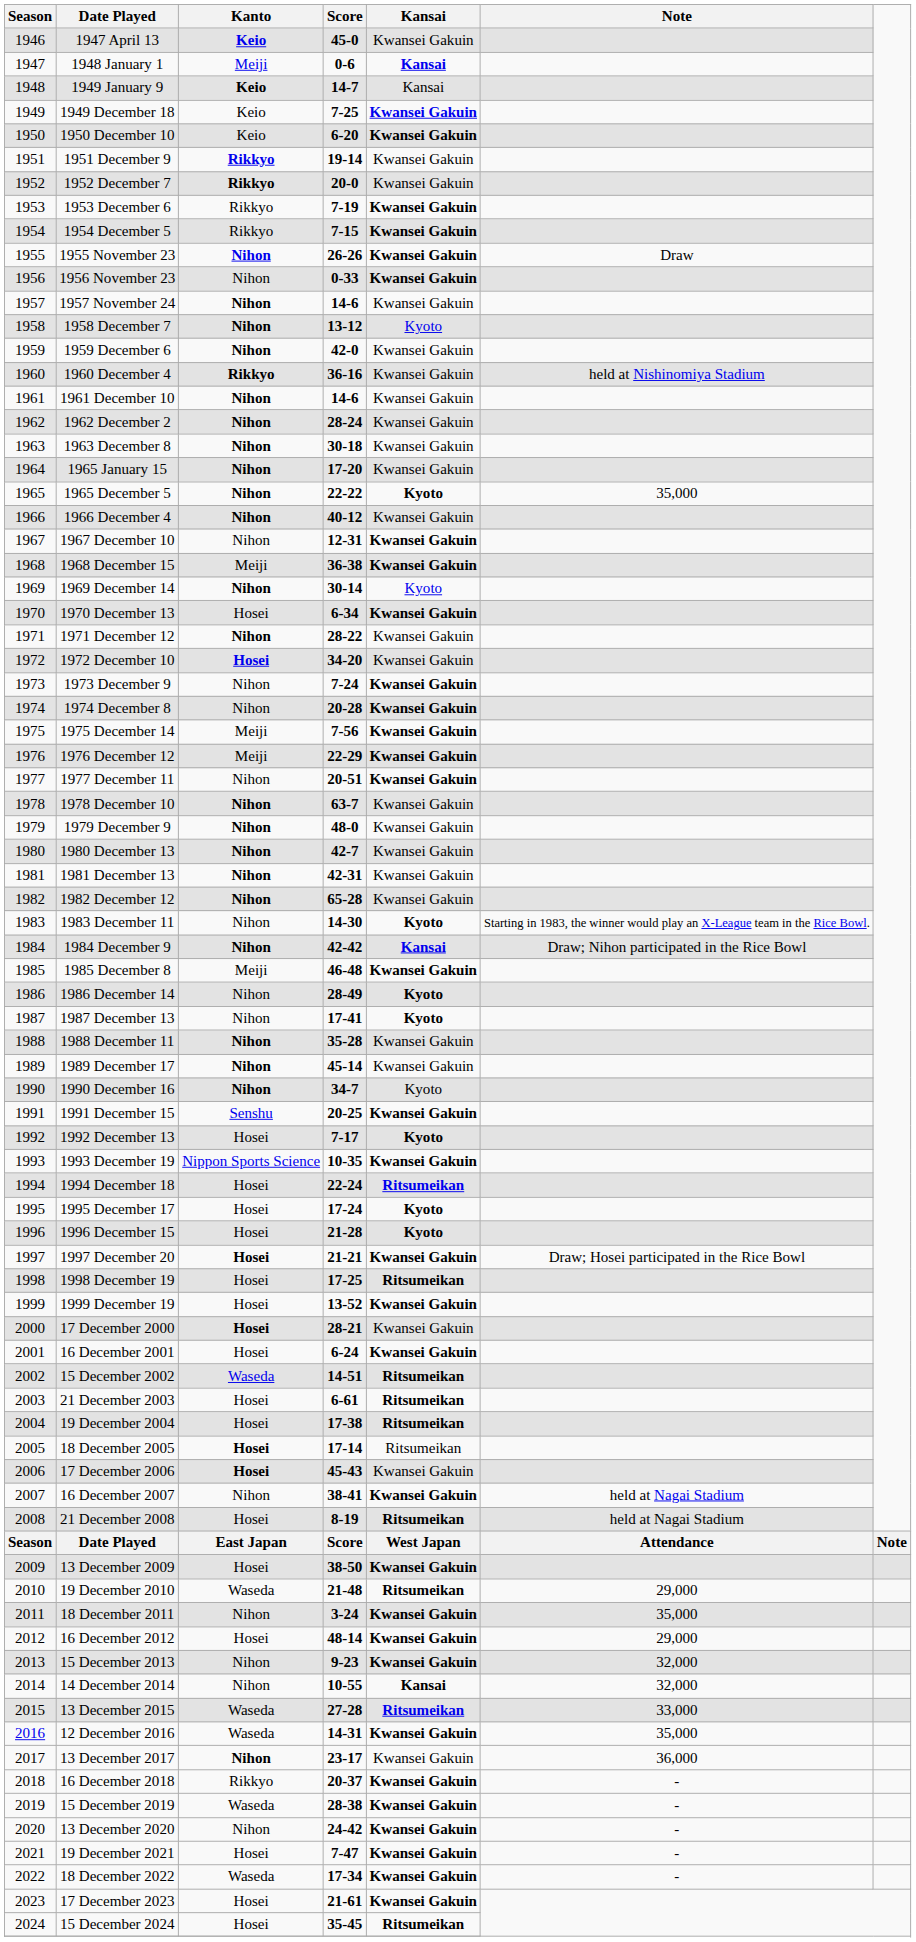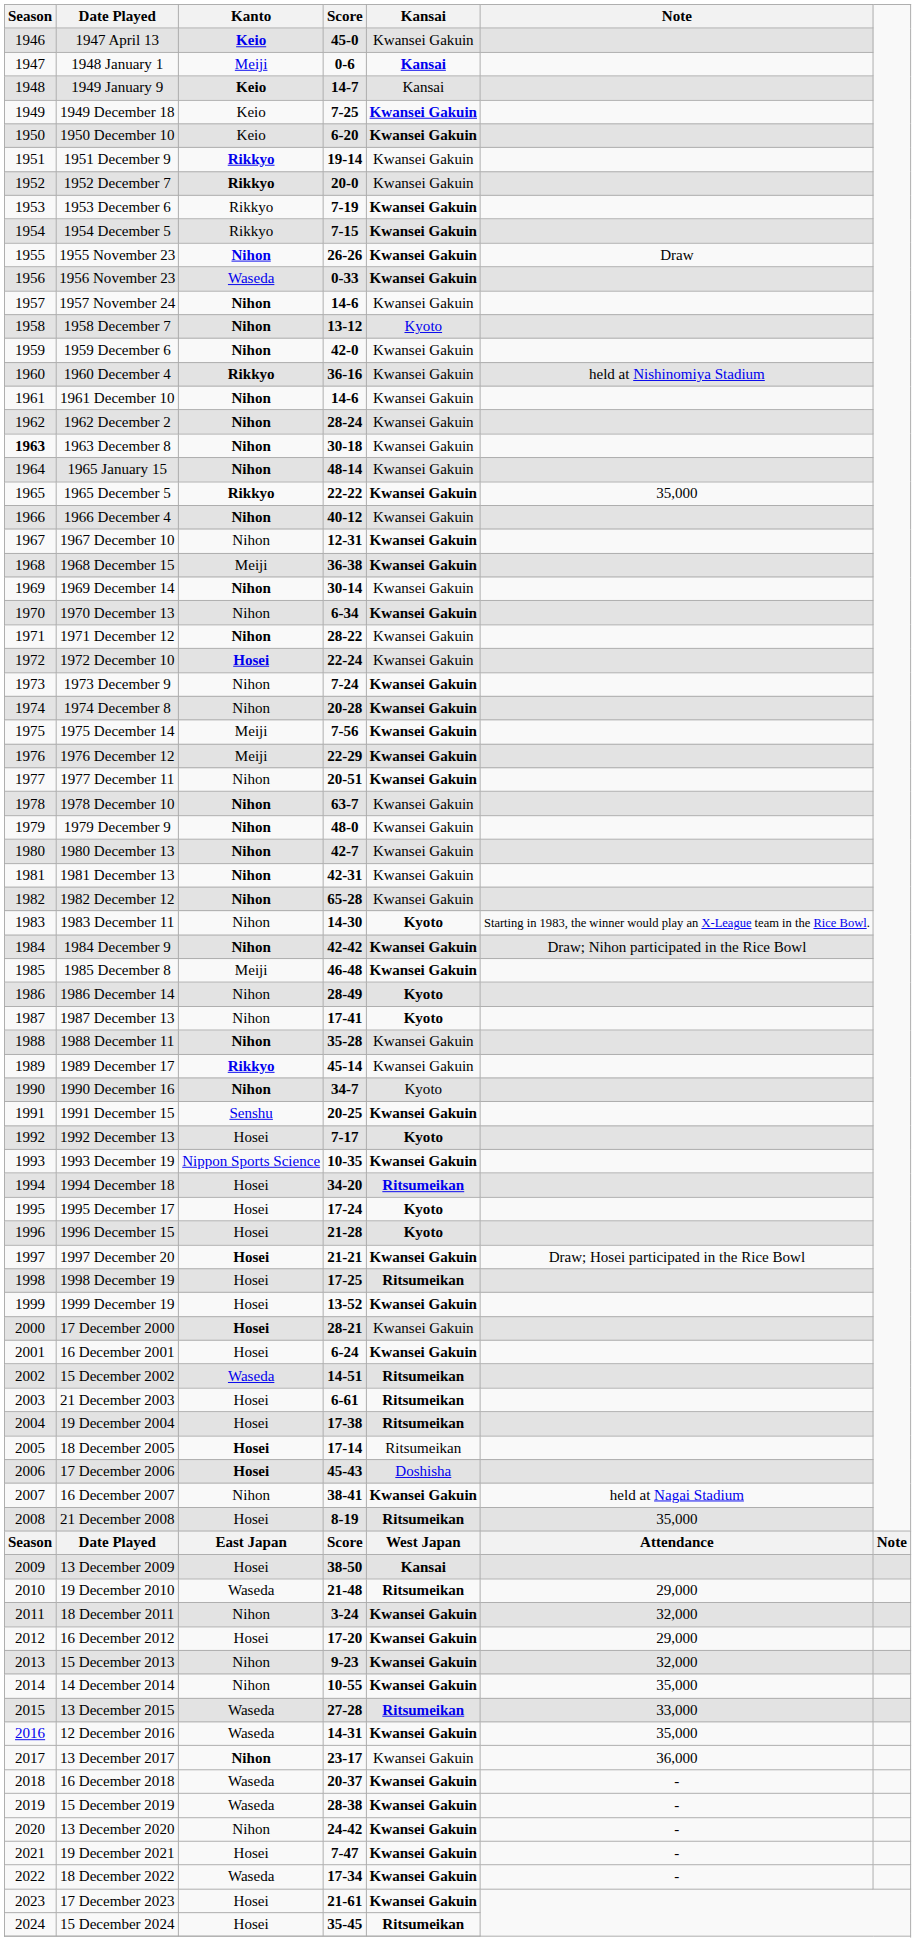1956 November 23 | Kanto: Nihon -> Waseda
1963 December 8 | Season: normal -> bold
1965 January 15 | Score: 17-20 -> 48-14
1965 December 5 | Kanto: Nihon -> Rikkyo
1965 December 5 | Kansai: Kyoto -> Kwansei Gakuin
1969 December 14 | Kansai: Kyoto -> Kwansei Gakuin
1970 December 13 | Kanto: Hosei -> Nihon
1972 December 10 | Score: 34-20 -> 22-24
1984 December 9 | Kansai: Kansai -> Kwansei Gakuin
1989 December 17 | Kanto: Nihon -> Rikkyo
1994 December 18 | Score: 22-24 -> 34-20
17 December 2006 | Kansai: Kwansei Gakuin -> Doshisha
21 December 2008 | Note: held at Nagai Stadium -> 35,000
13 December 2009 | Kansai: Kwansei Gakuin -> Kansai
18 December 2011 | Note: 35,000 -> 32,000
16 December 2012 | Score: 48-14 -> 17-20
14 December 2014 | Kansai: Kansai -> Kwansei Gakuin
14 December 2014 | Note: 32,000 -> 35,000
16 December 2018 | Kanto: Rikkyo -> Waseda
